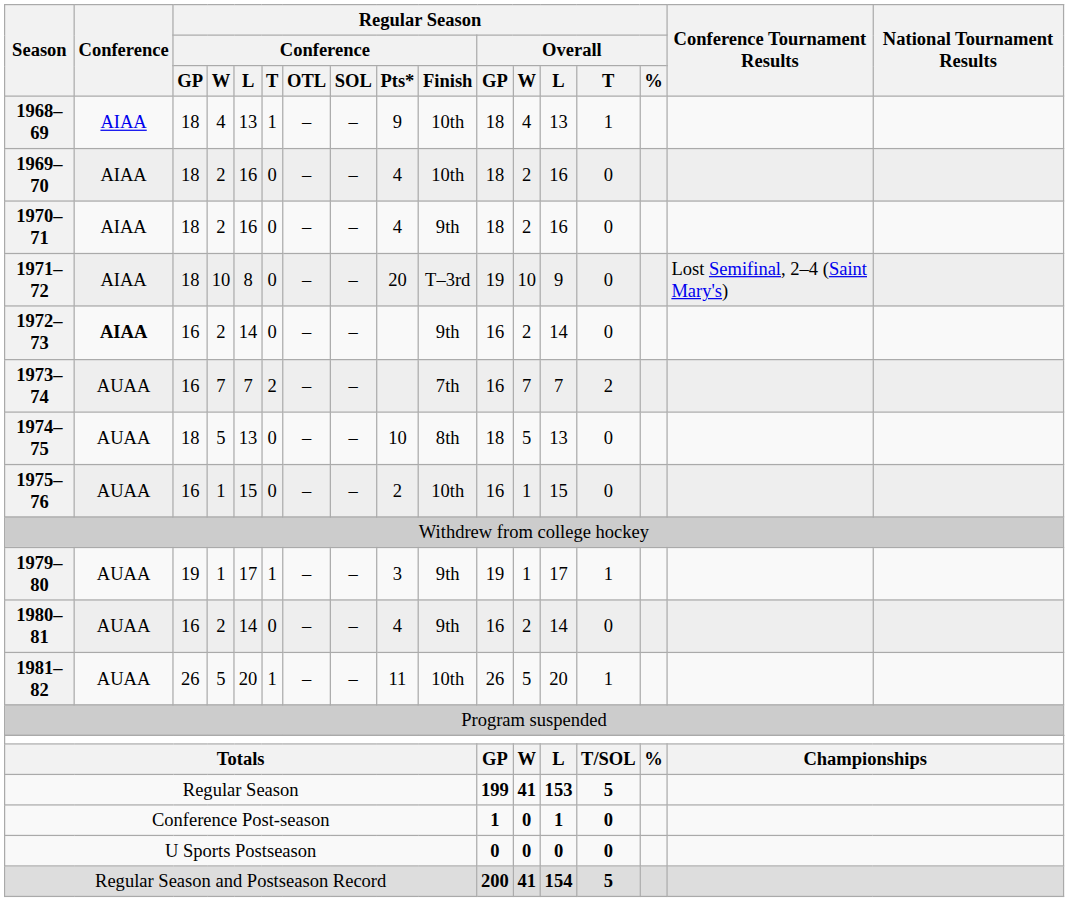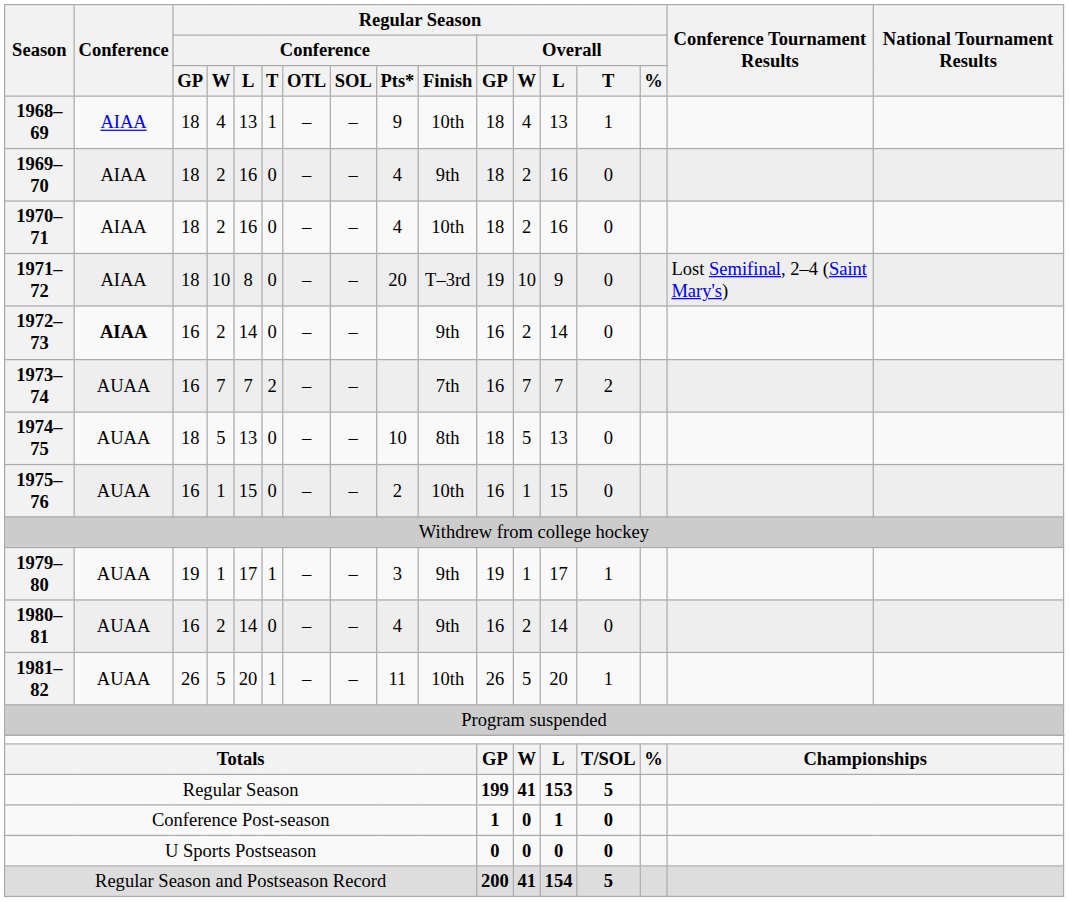1969–70 | Regular Season / Conference / Finish: 10th -> 9th
1970–71 | Regular Season / Conference / Finish: 9th -> 10th
